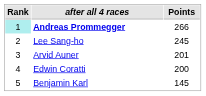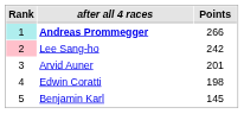Lee Sang-ho | Rank: no background -> pink background
Lee Sang-ho | Points: 245 -> 242
Edwin Coratti | Points: 200 -> 198
